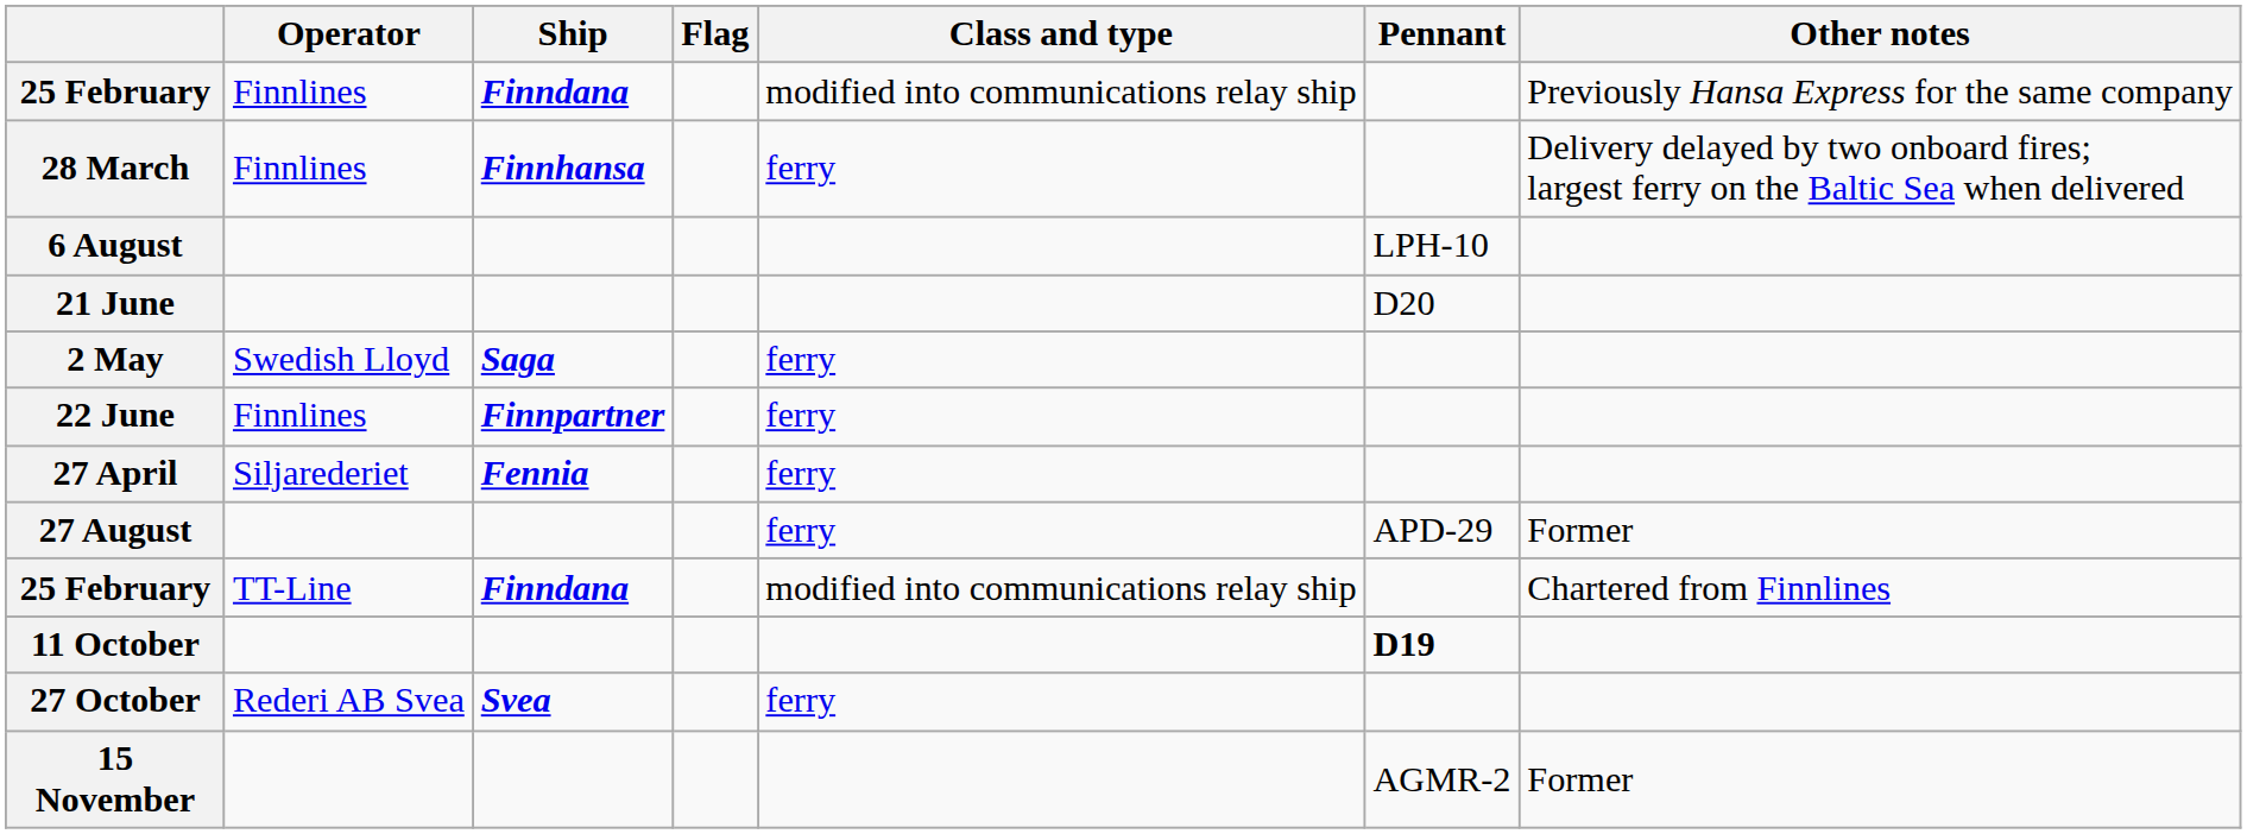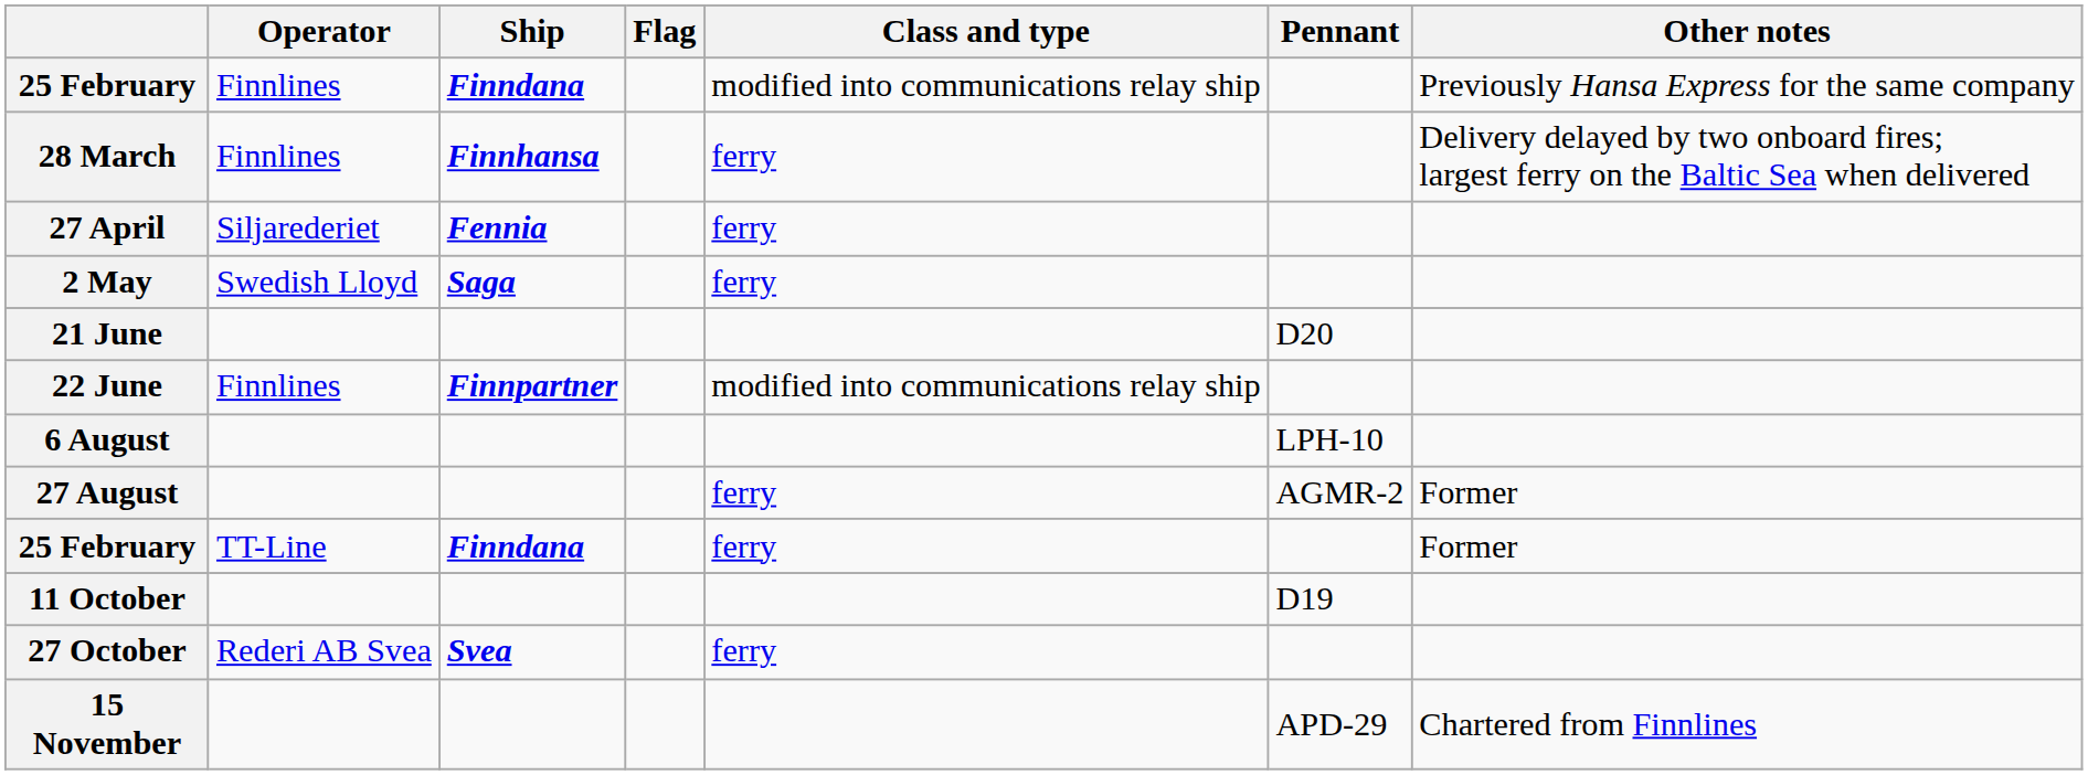rows swapped: 27 April <-> 6 August
rows swapped: 2 May <-> 21 June
22 June | Class and type: ferry -> modified into communications relay ship
27 August | Pennant: APD-29 -> AGMR-2
25 February / TT-Line | Class and type: modified into communications relay ship -> ferry
25 February / TT-Line | Other notes: Chartered from Finnlines -> Former
11 October | Pennant: bold -> normal
15 November | Pennant: AGMR-2 -> APD-29
15 November | Other notes: Former -> Chartered from Finnlines
